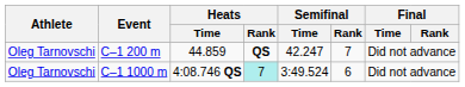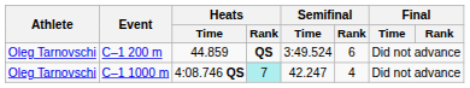C–1 200 m | Semifinal / Time: 42.247 -> 3:49.524
C–1 200 m | Semifinal / Rank: 7 -> 6
C–1 1000 m | Semifinal / Time: 3:49.524 -> 42.247
C–1 1000 m | Semifinal / Rank: 6 -> 4
